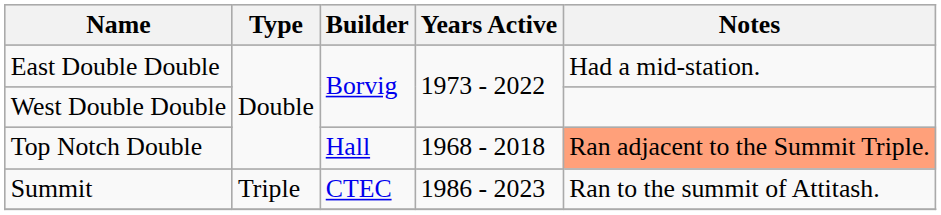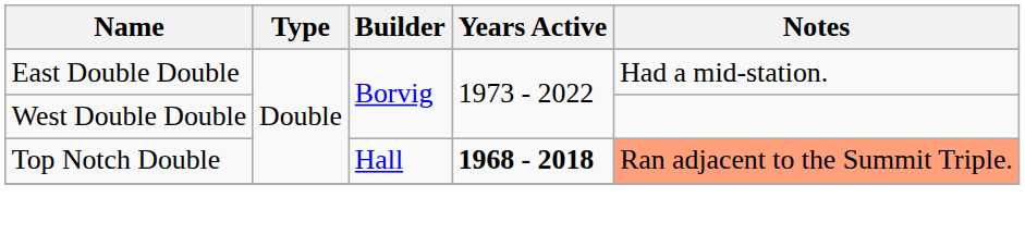Top Notch Double | Years Active: normal -> bold
- row: Summit | Triple | CTEC | 1986 - 2023 | Ran to the summit of Attitash.
